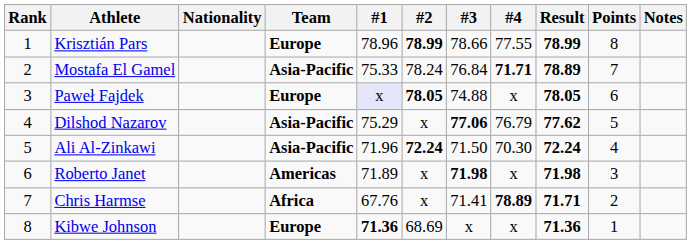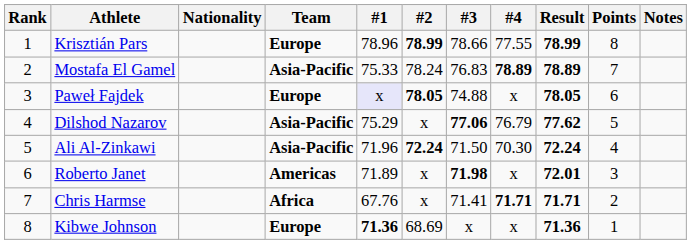Mostafa El Gamel | #3: 76.84 -> 76.83
Mostafa El Gamel | #4: 71.71 -> 78.89
Roberto Janet | Result: 71.98 -> 72.01
Chris Harmse | #4: 78.89 -> 71.71
